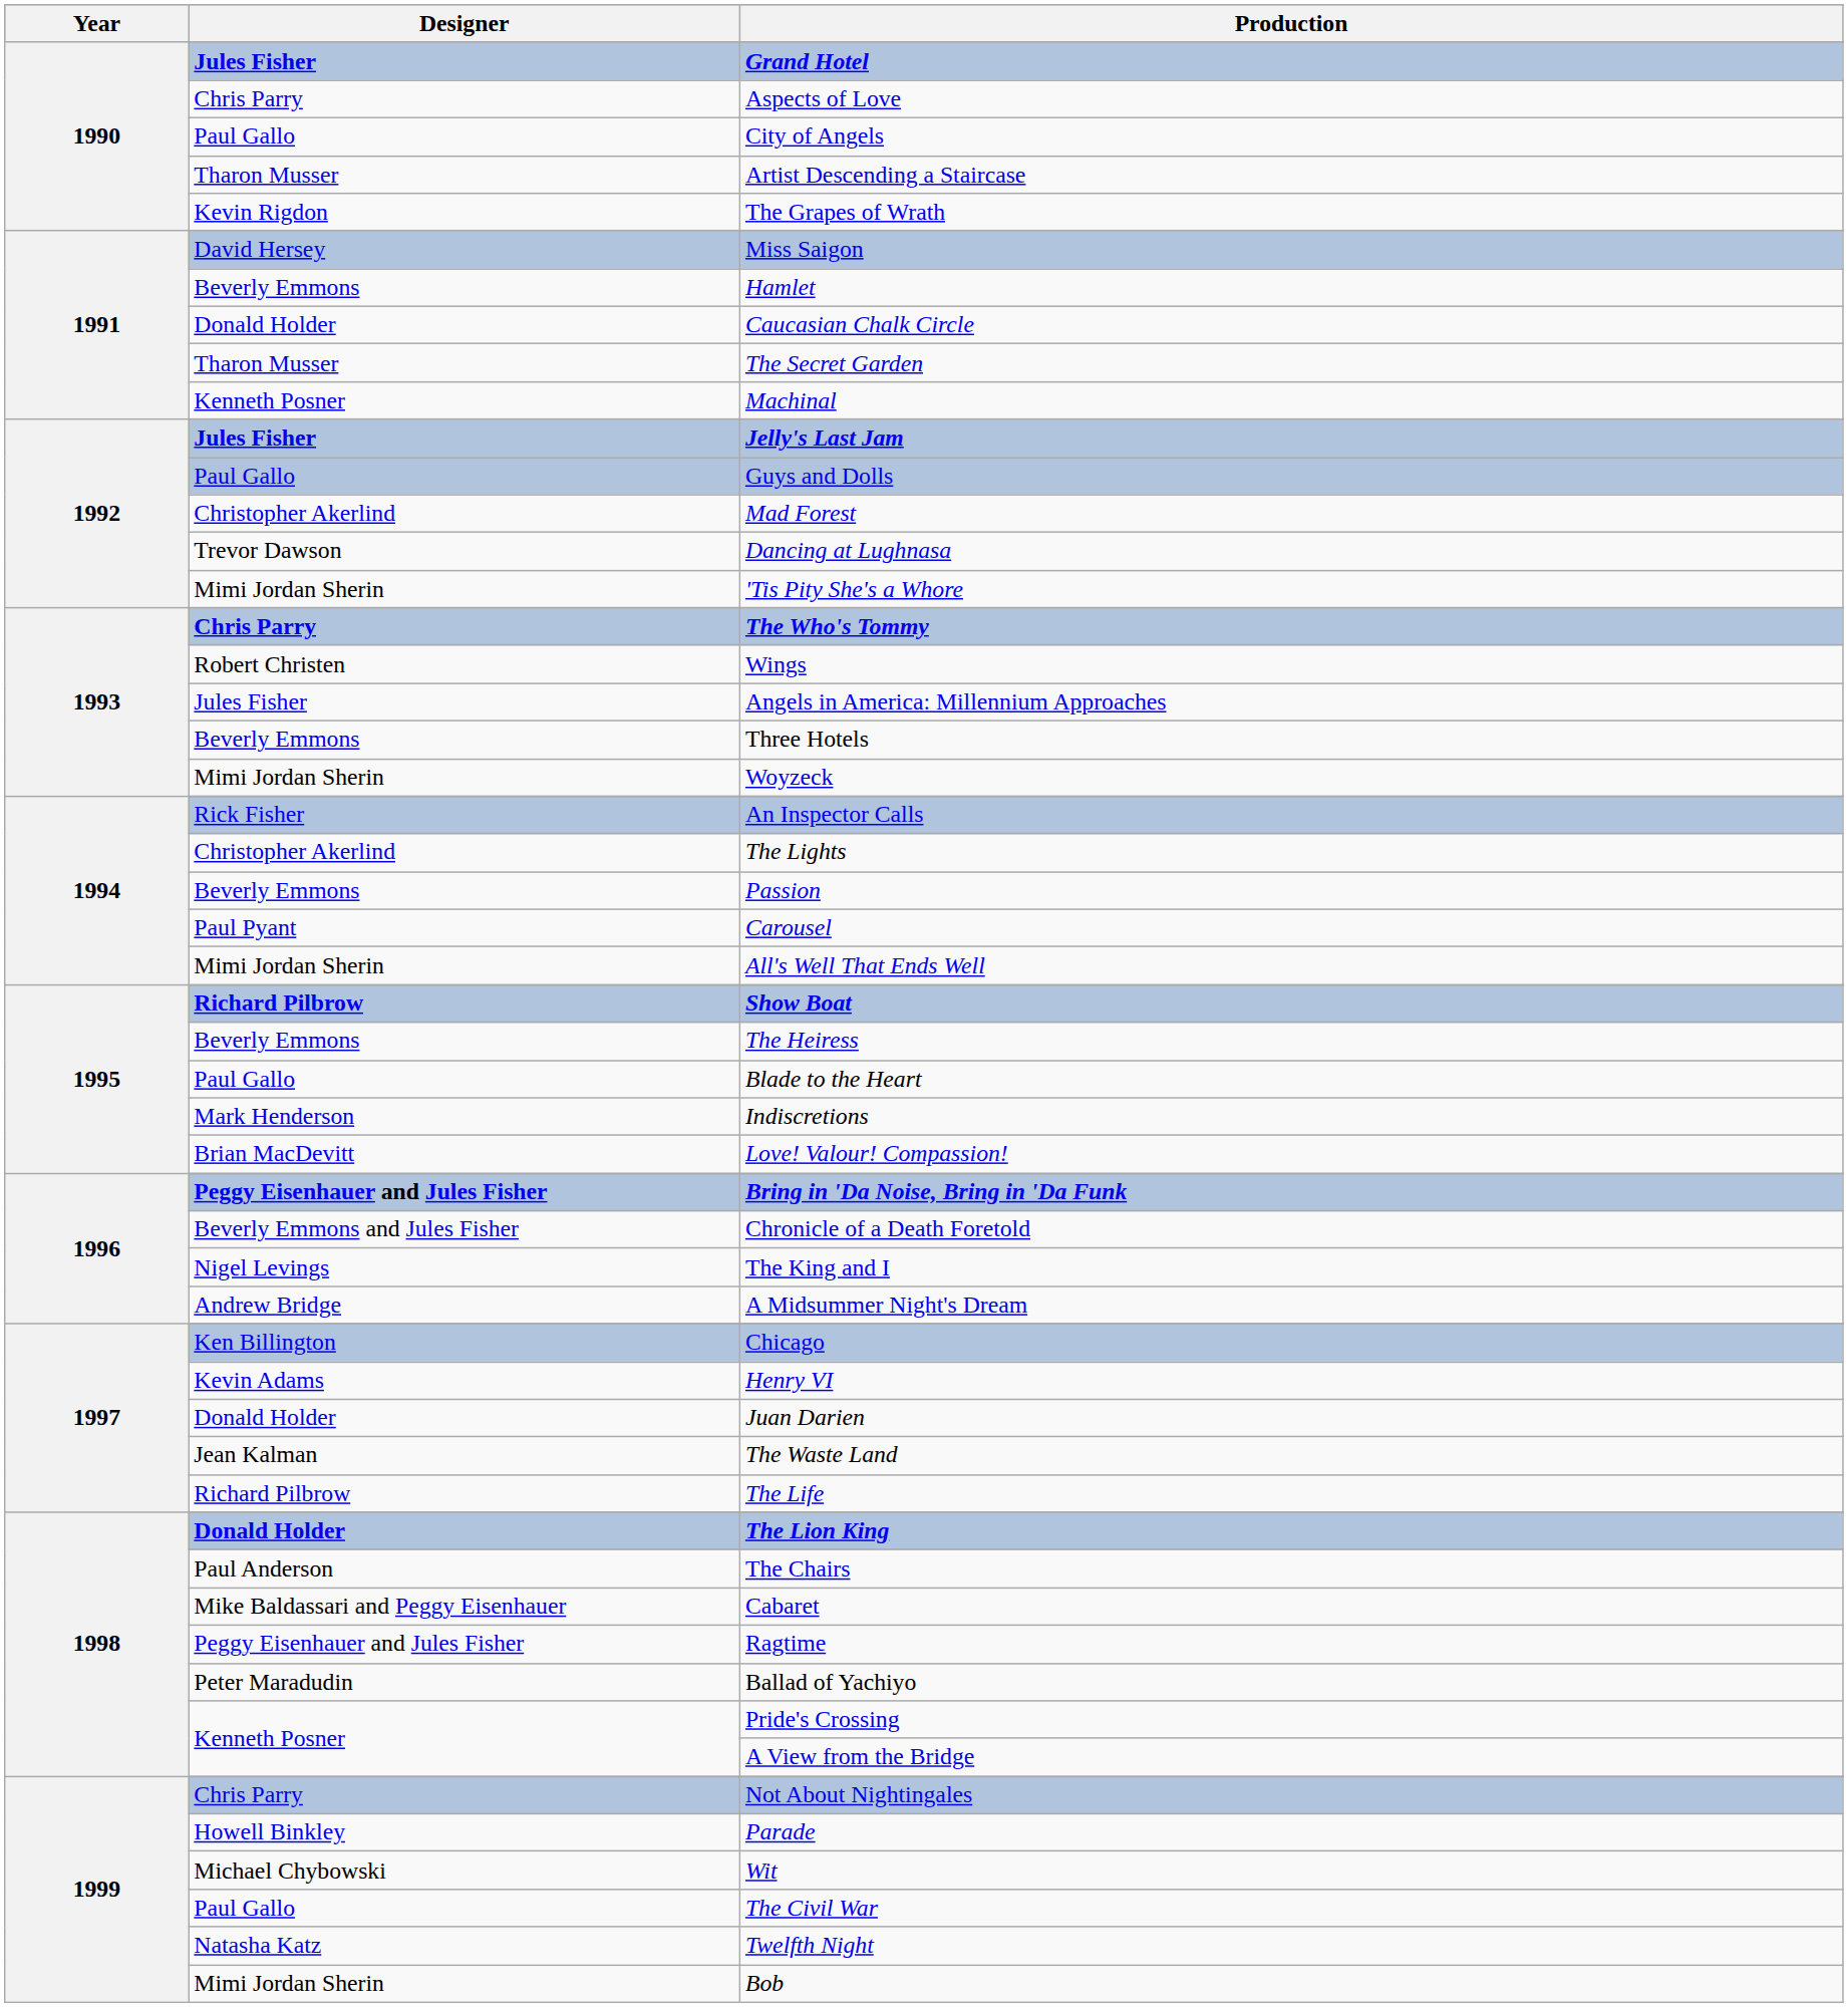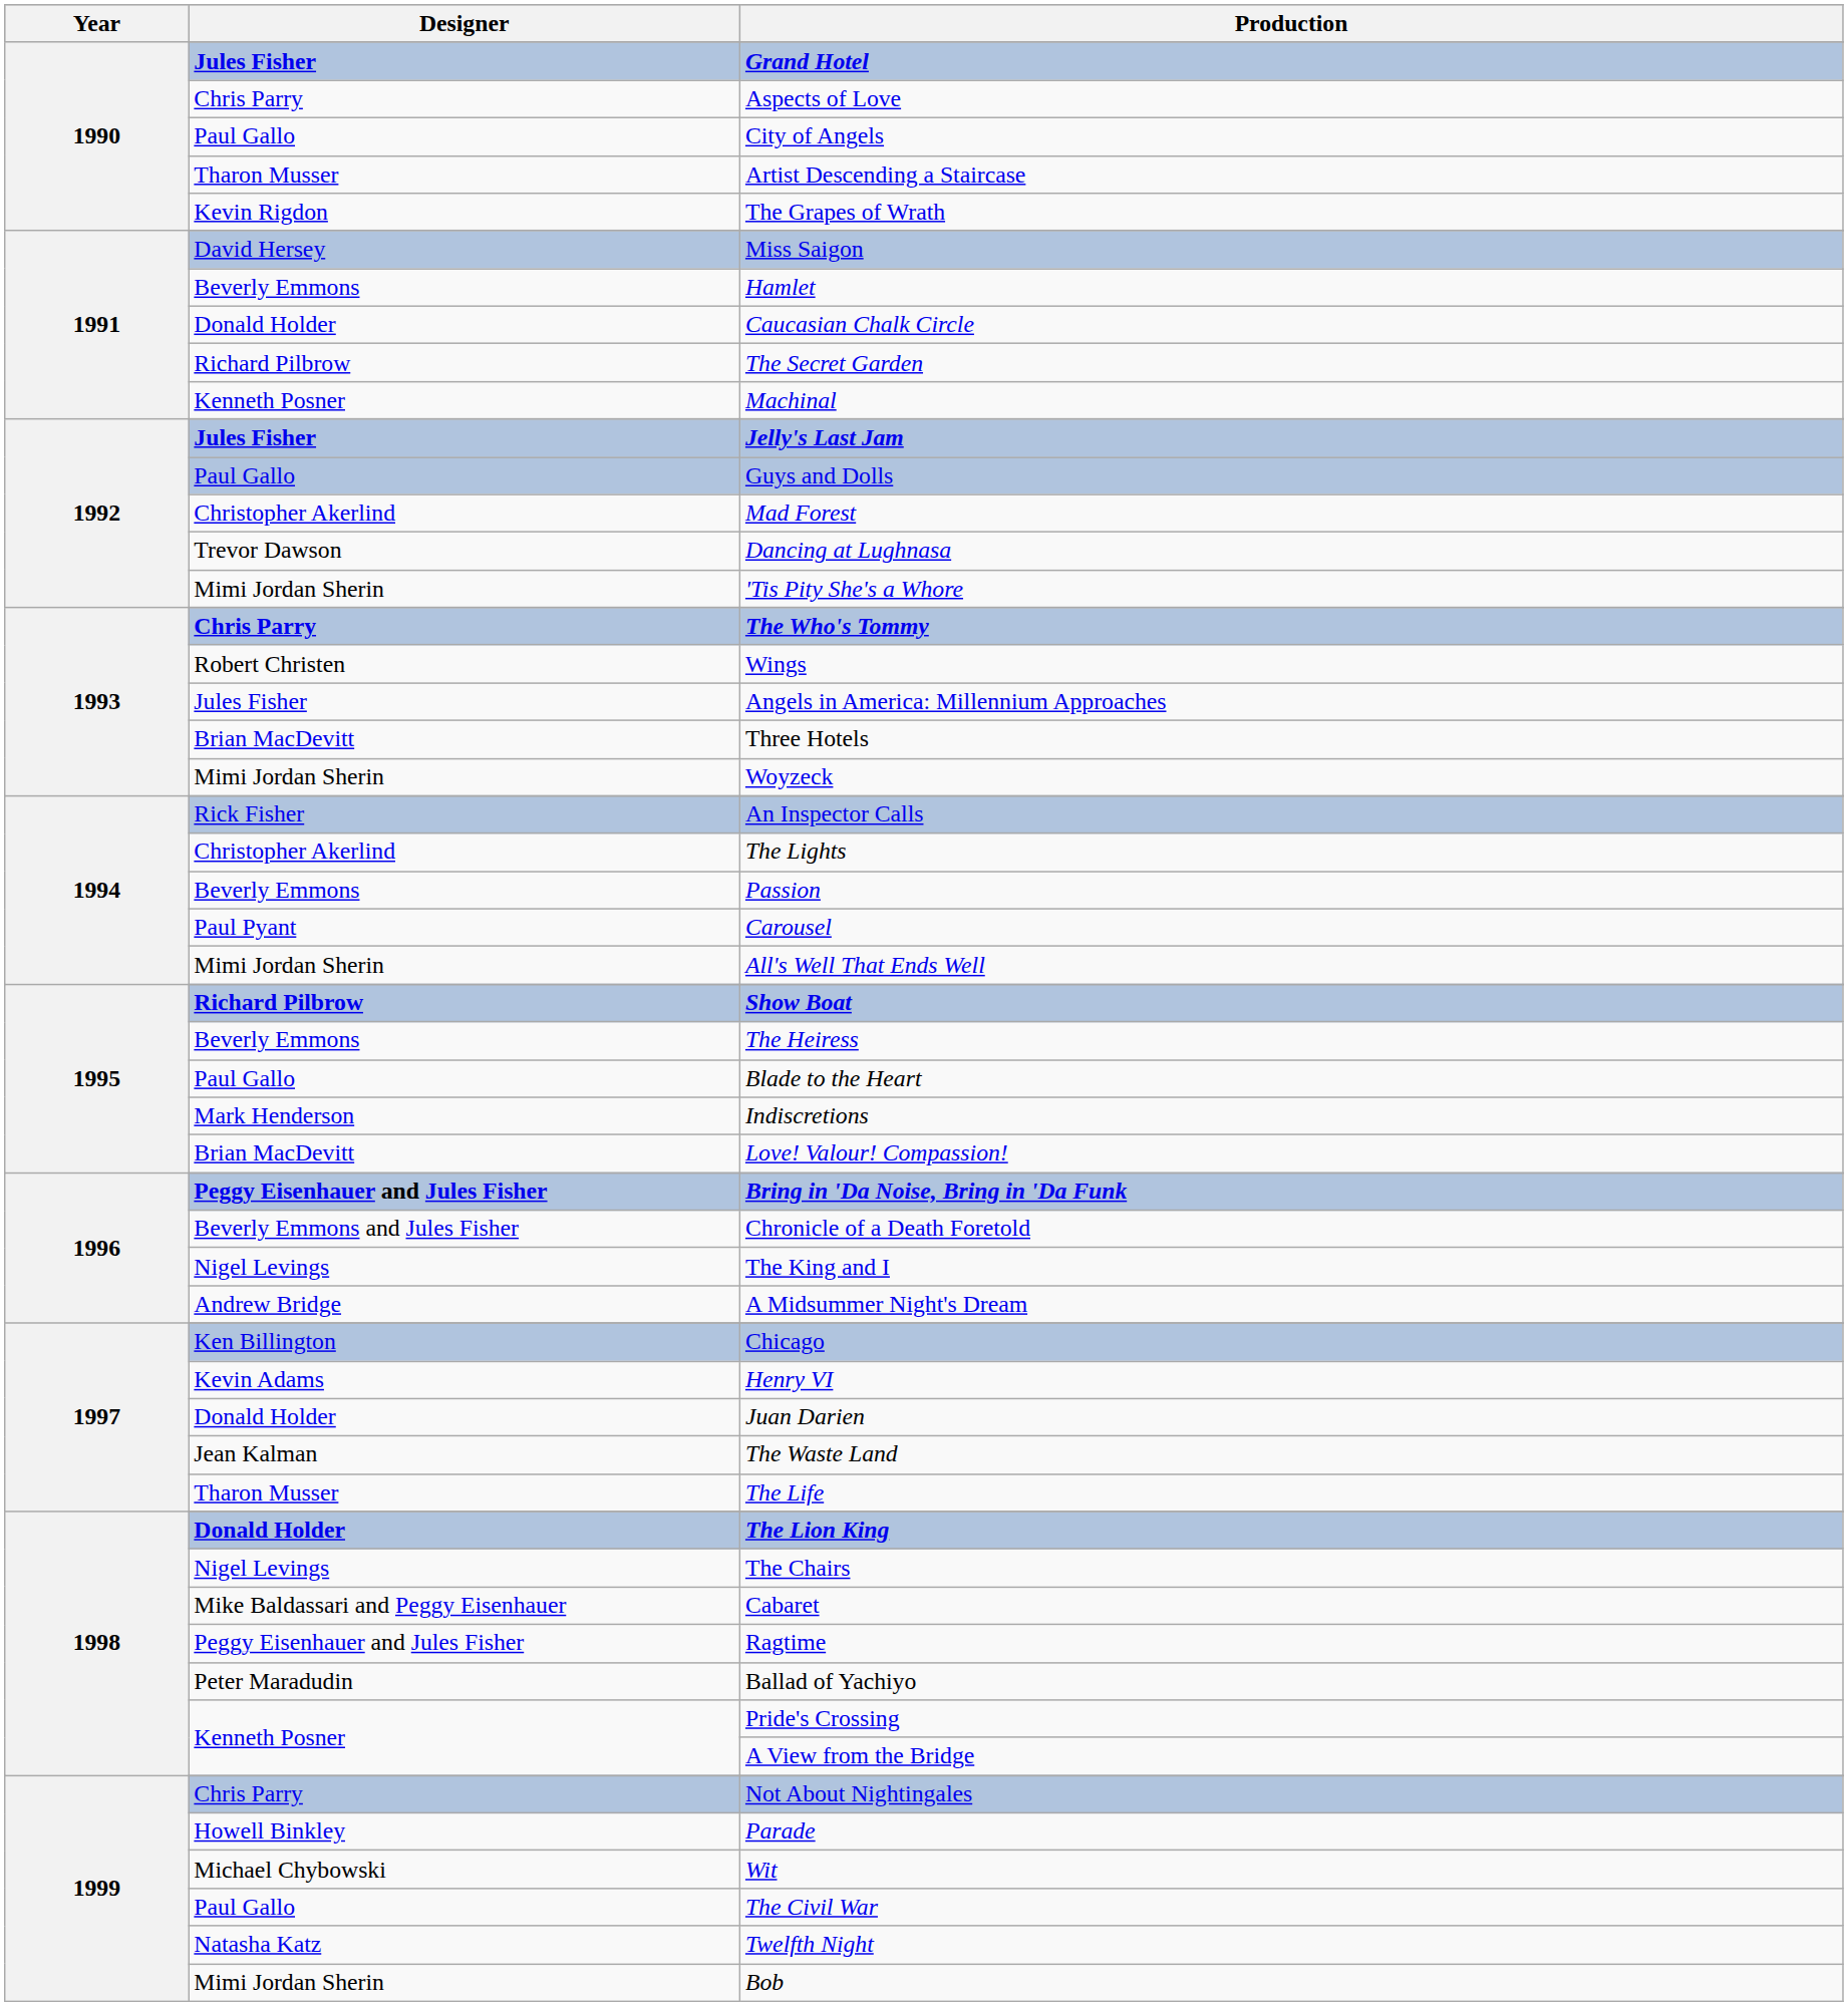The Secret Garden | Designer: Tharon Musser -> Richard Pilbrow
Three Hotels | Designer: Beverly Emmons -> Brian MacDevitt
The Life | Designer: Richard Pilbrow -> Tharon Musser
The Chairs | Designer: Paul Anderson -> Nigel Levings
